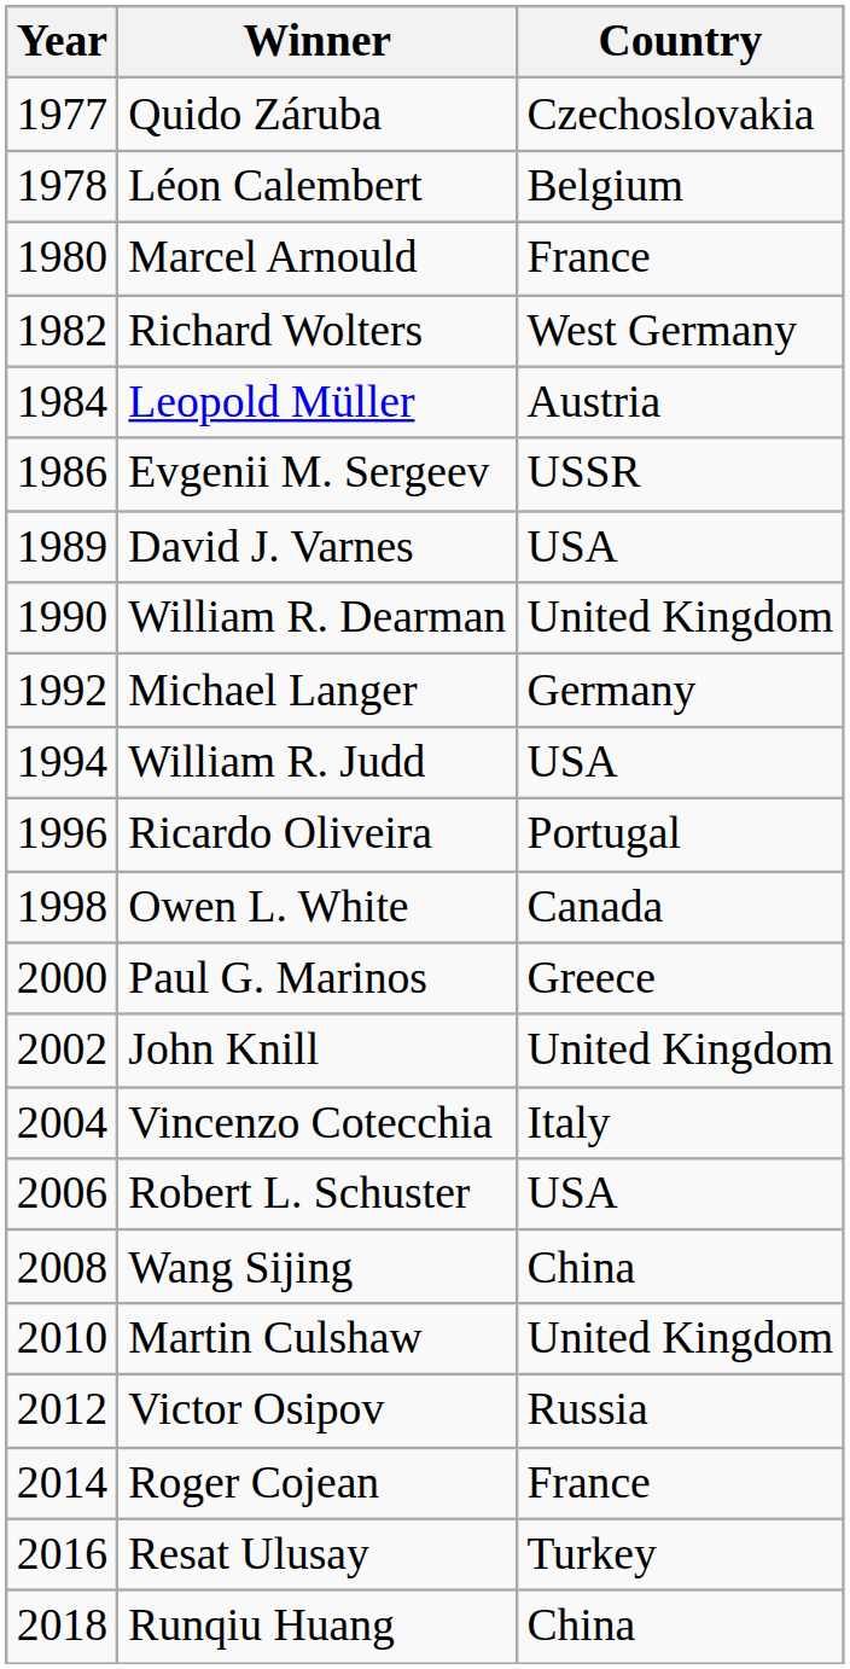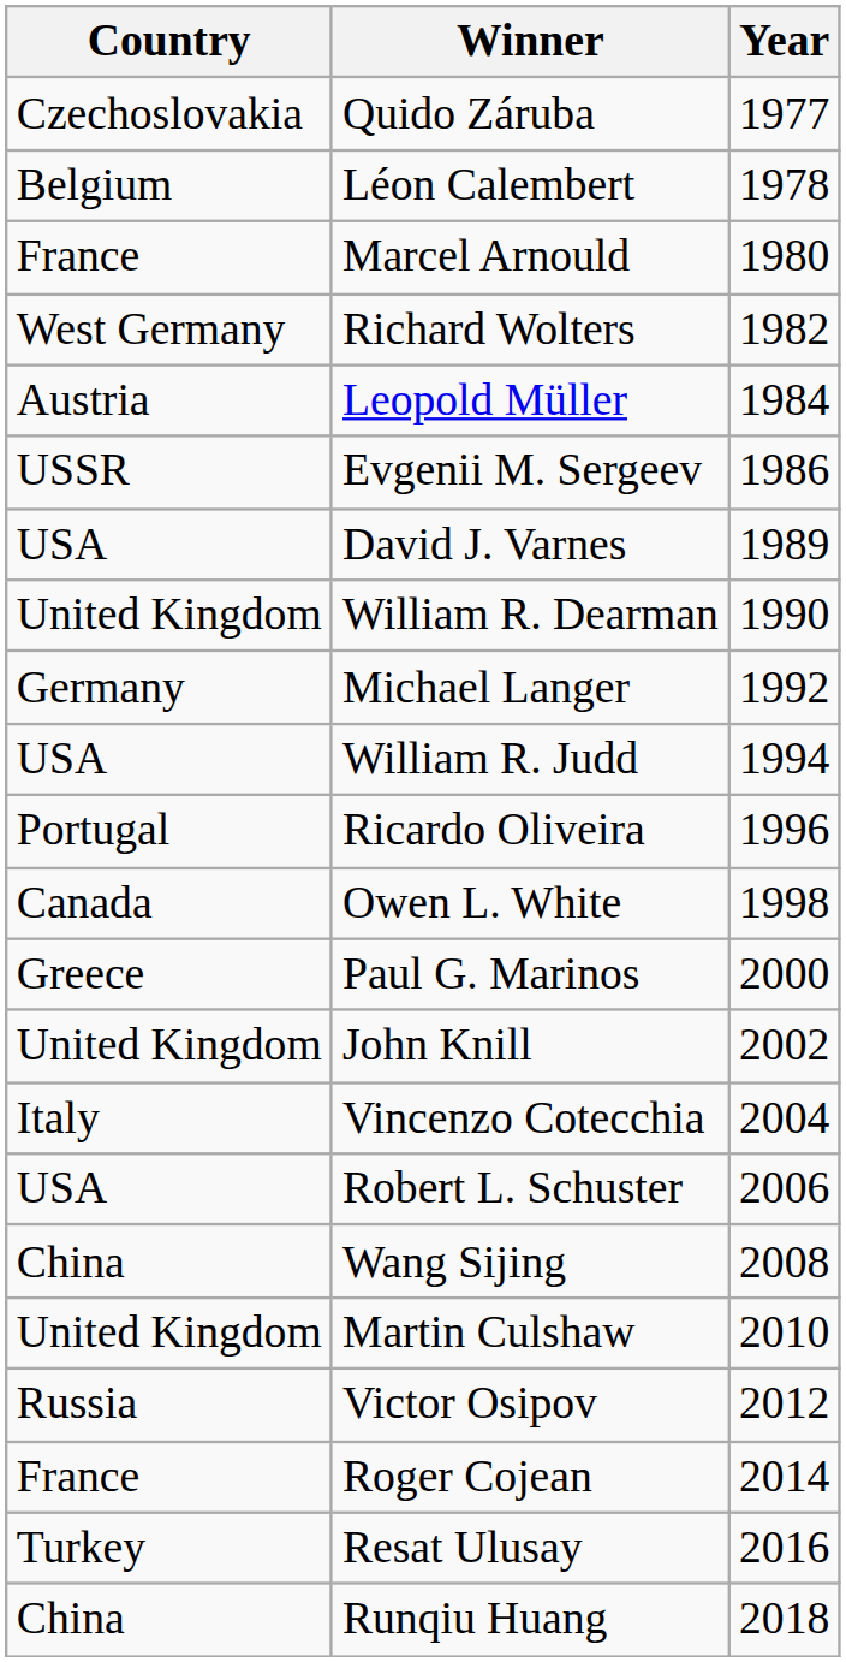columns swapped: Year <-> Country
